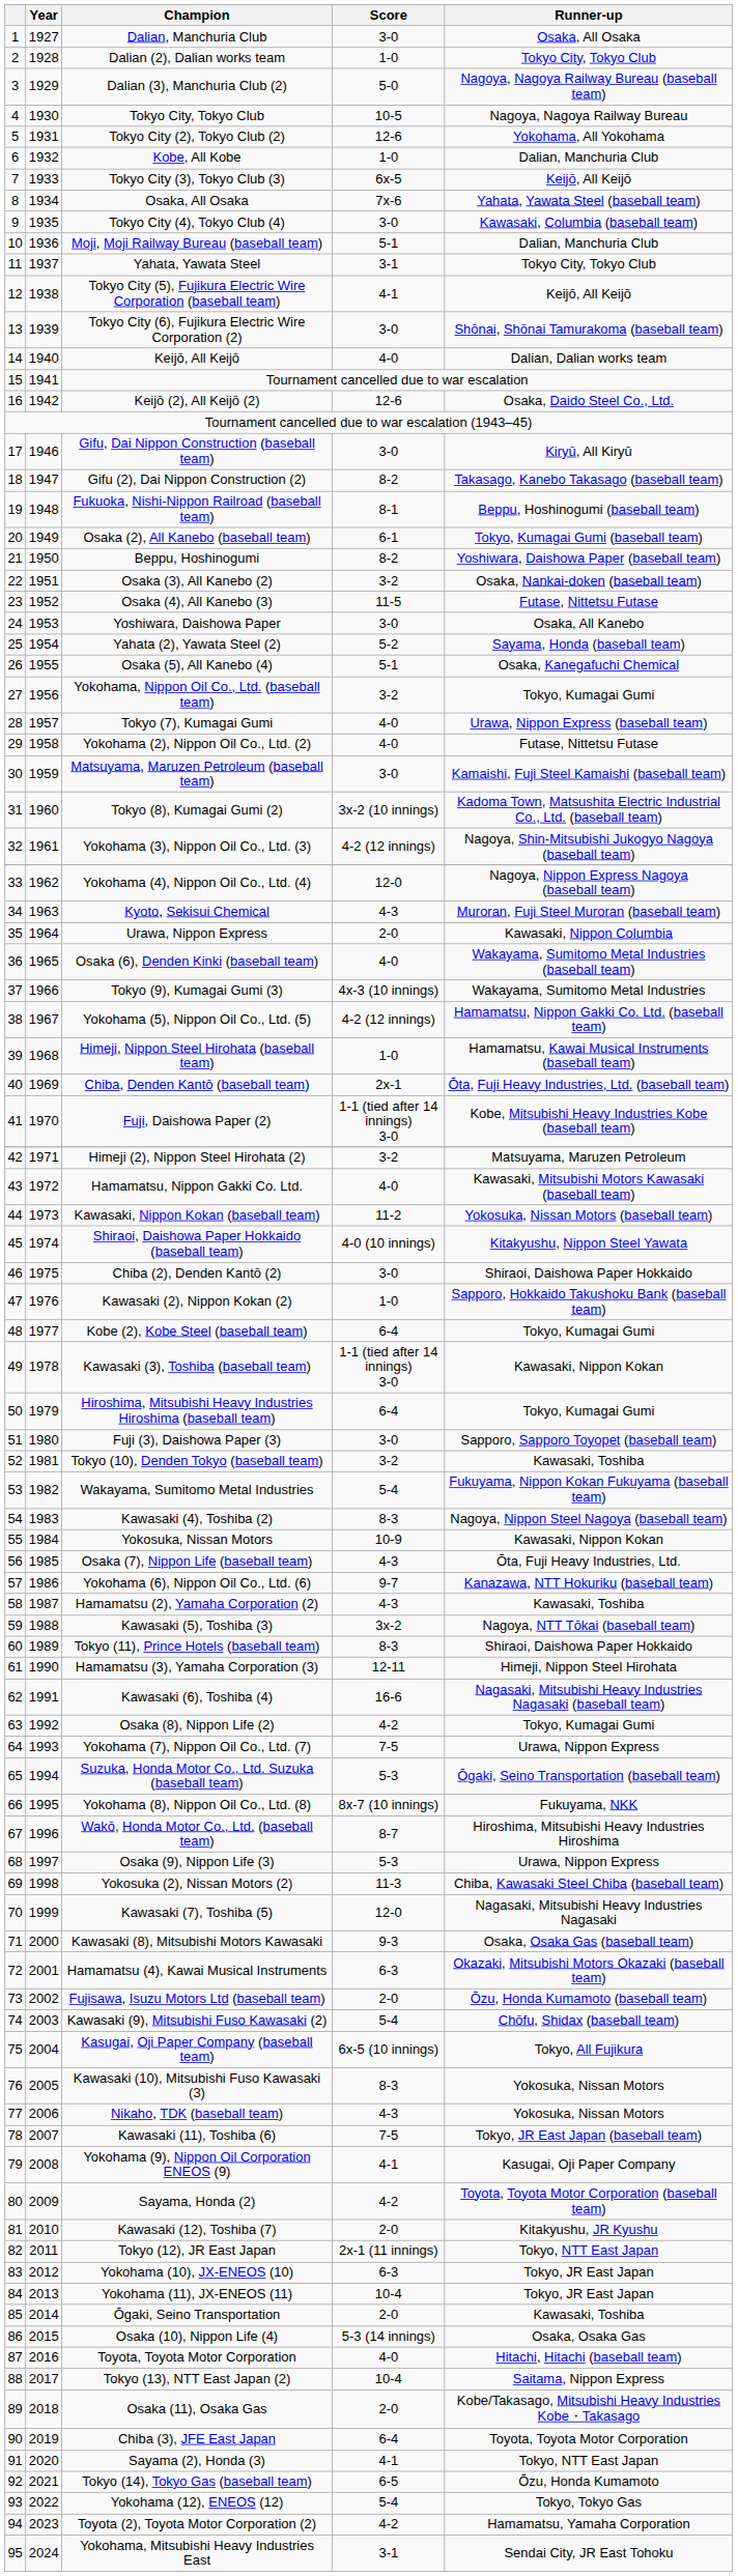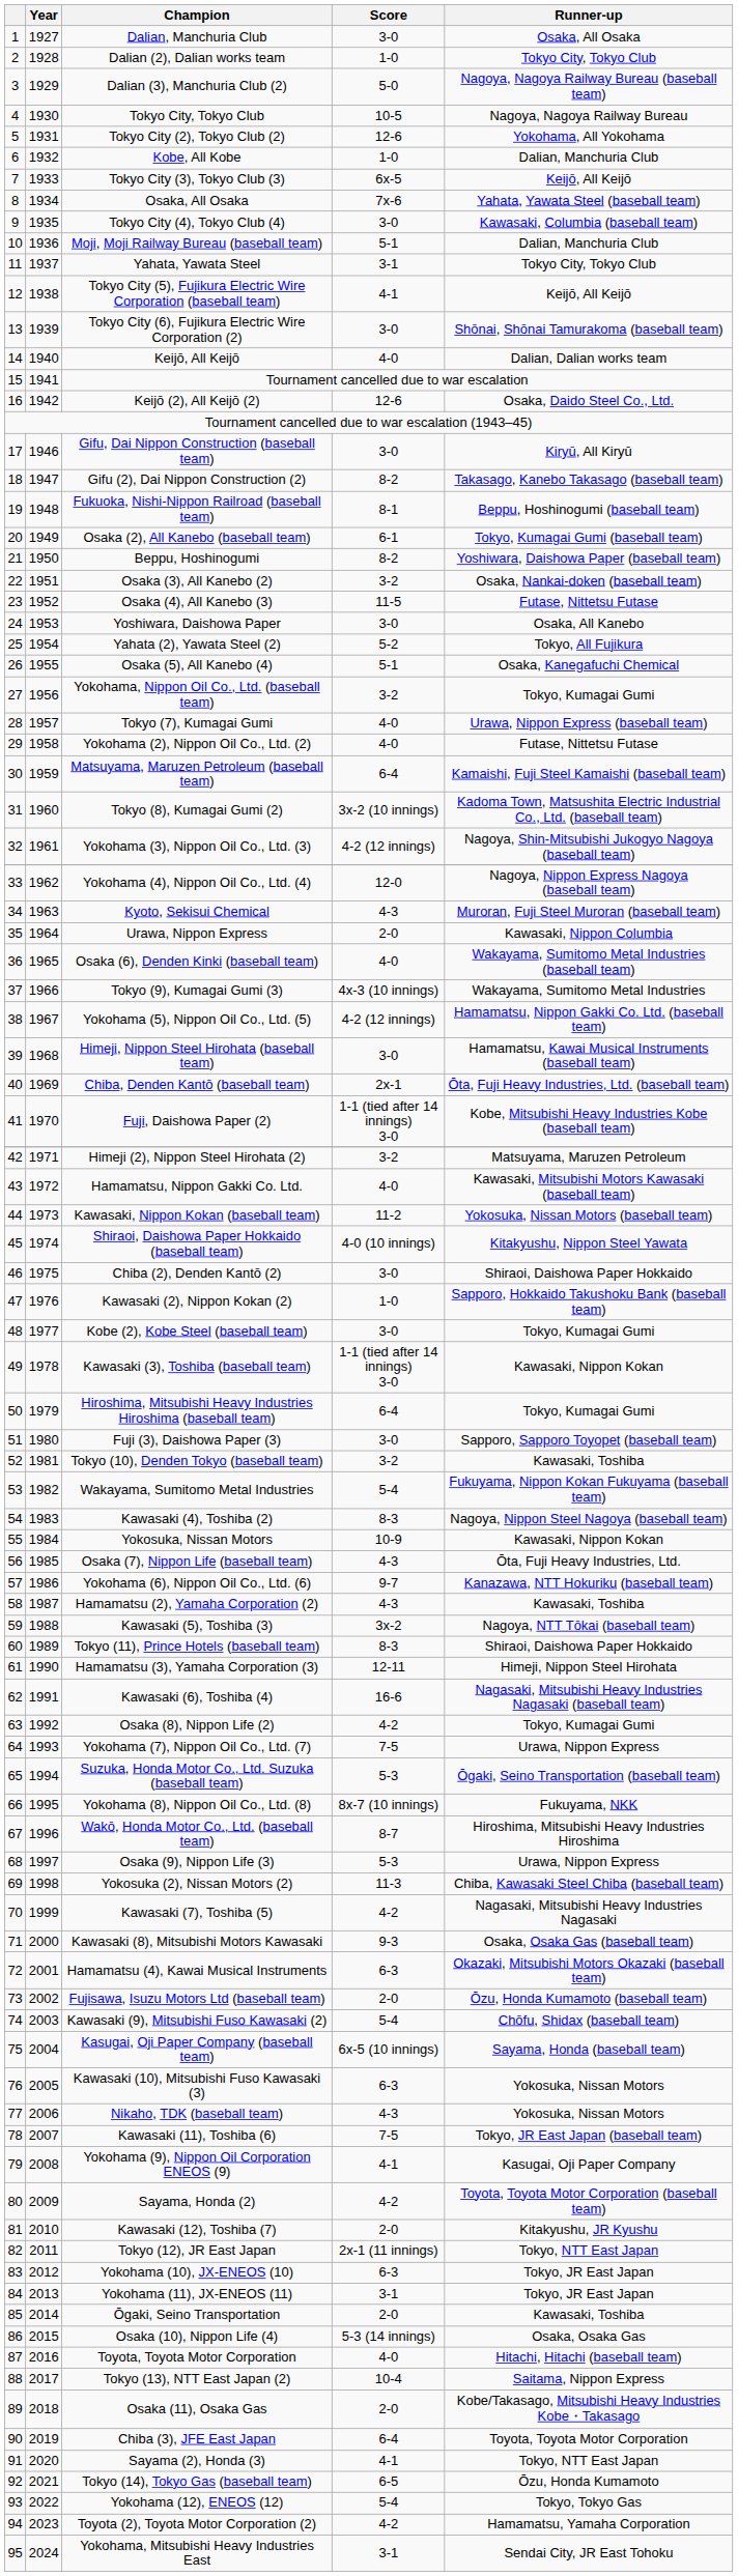Yahata (2), Yawata Steel (2) | Runner-up: Sayama, Honda (baseball team) -> Tokyo, All Fujikura
Matsuyama, Maruzen Petroleum (baseball team) | Score: 3-0 -> 6-4
Himeji, Nippon Steel Hirohata (baseball team) | Score: 1-0 -> 3-0
Kobe (2), Kobe Steel (baseball team) | Score: 6-4 -> 3-0
Kawasaki (7), Toshiba (5) | Score: 12-0 -> 4-2
Kasugai, Oji Paper Company (baseball team) | Runner-up: Tokyo, All Fujikura -> Sayama, Honda (baseball team)
Kawasaki (10), Mitsubishi Fuso Kawasaki (3) | Score: 8-3 -> 6-3
Yokohama (11), JX-ENEOS (11) | Score: 10-4 -> 3-1
